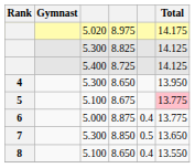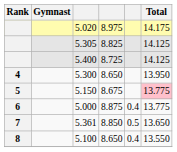8.825 | column 3: 5.300 -> 5.305
8.675 | column 3: 5.100 -> 5.150
8.850 | column 3: 5.300 -> 5.361
